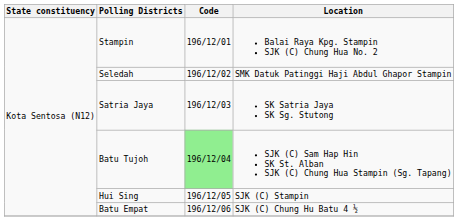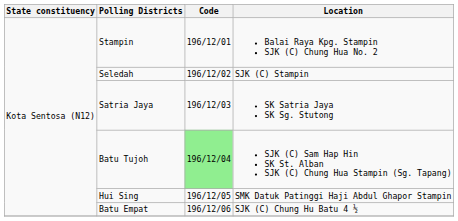Seledah | Location: SMK Datuk Patinggi Haji Abdul Ghapor Stampin -> SJK (C) Stampin
Hui Sing | Location: SJK (C) Stampin -> SMK Datuk Patinggi Haji Abdul Ghapor Stampin
